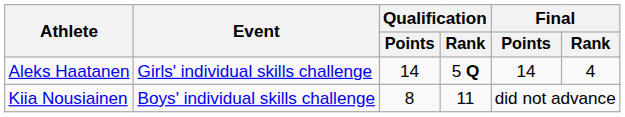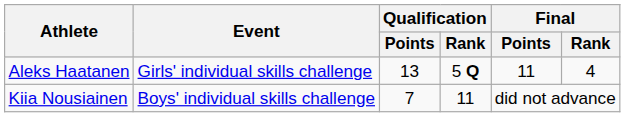Aleks Haatanen | Qualification / Points: 14 -> 13
Aleks Haatanen | Final / Points: 14 -> 11
Kiia Nousiainen | Qualification / Points: 8 -> 7
